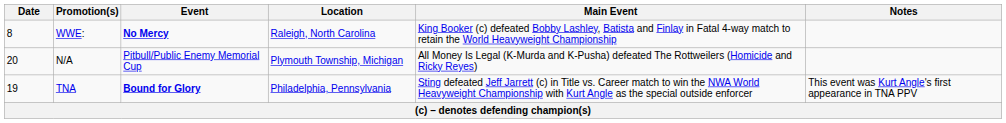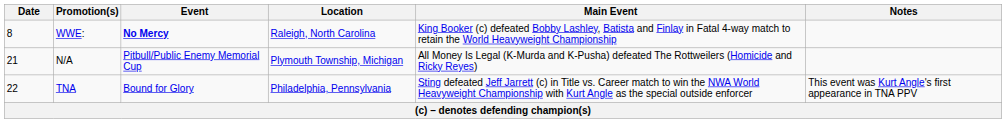N/A | Date: 20 -> 21
TNA | Date: 19 -> 22
TNA | Event: bold -> normal
